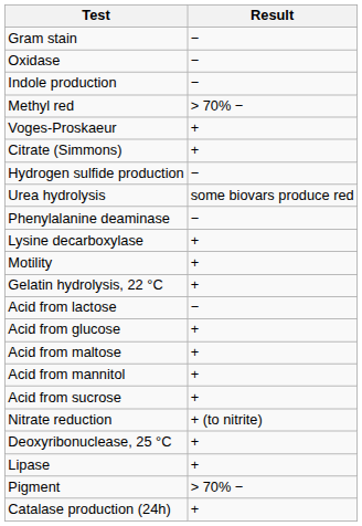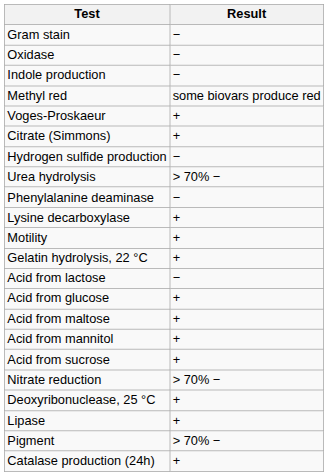Methyl red | Result: > 70% − -> some biovars produce red
Urea hydrolysis | Result: some biovars produce red -> > 70% −
Nitrate reduction | Result: + (to nitrite) -> > 70% −
